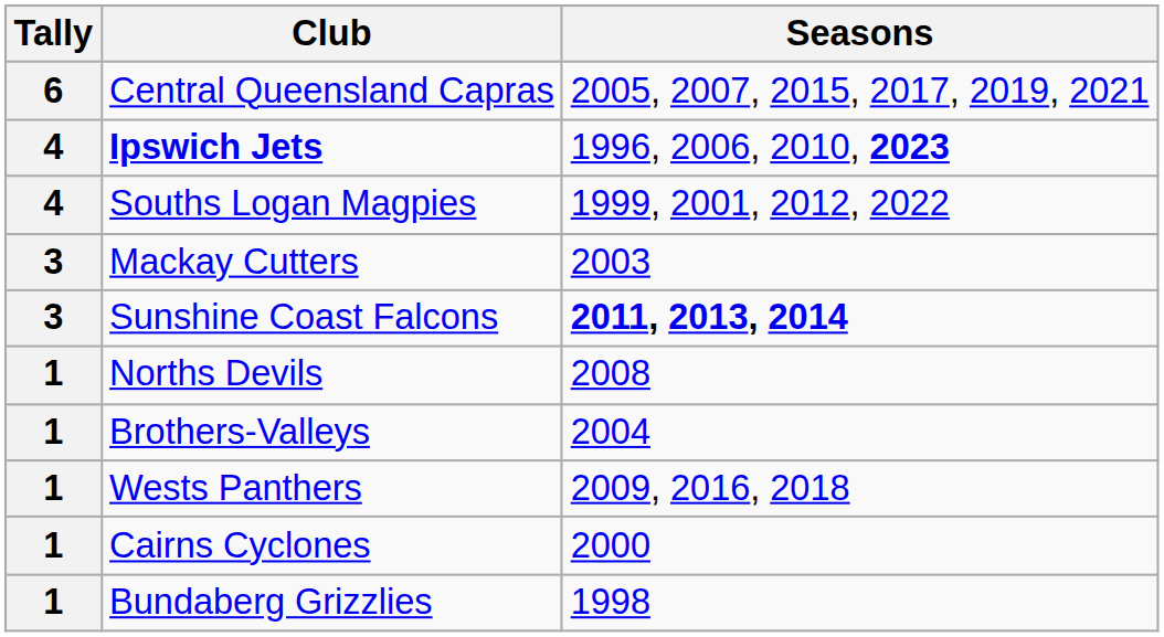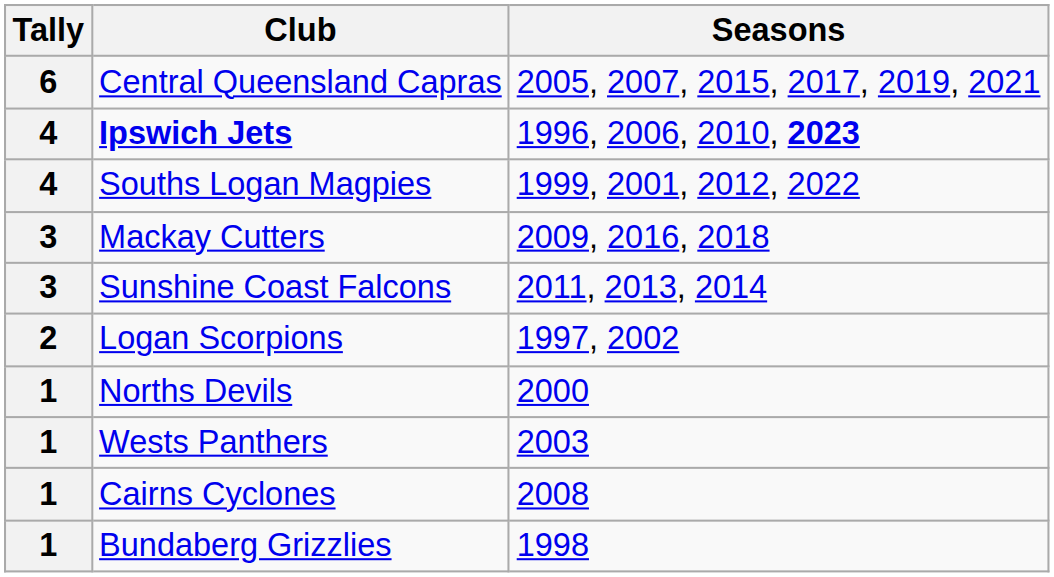Mackay Cutters | Seasons: 2003 -> 2009, 2016, 2018
Sunshine Coast Falcons | Seasons: bold -> normal
+ row: 2 | Logan Scorpions | 1997, 2002
Norths Devils | Seasons: 2008 -> 2000
- row: 1 | Brothers-Valleys | 2004
Wests Panthers | Seasons: 2009, 2016, 2018 -> 2003
Cairns Cyclones | Seasons: 2000 -> 2008
